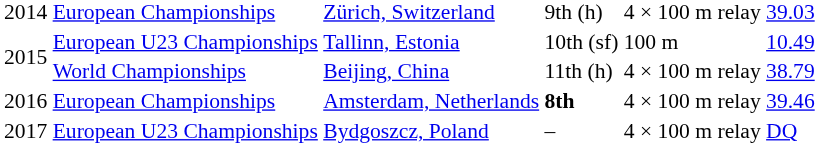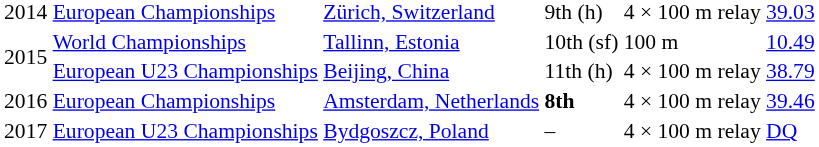Tallinn, Estonia | column 2: European U23 Championships -> World Championships
Beijing, China | column 2: World Championships -> European U23 Championships
